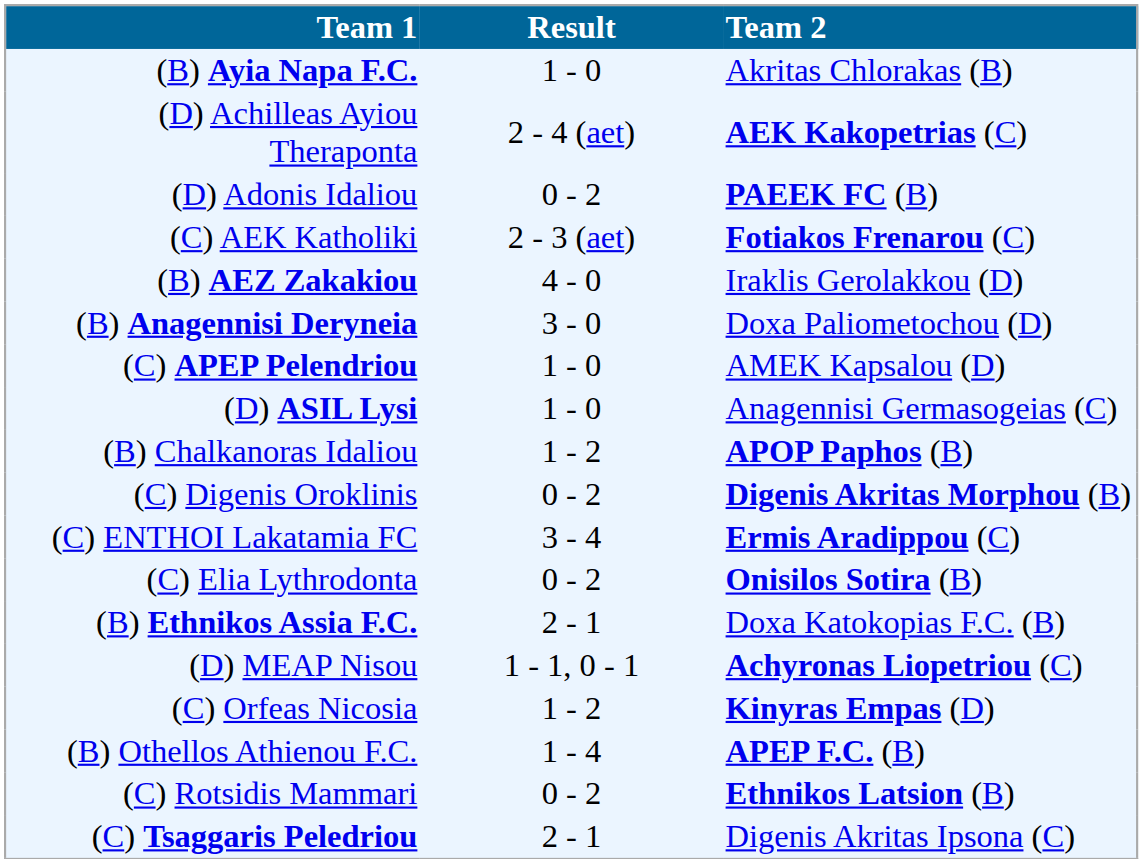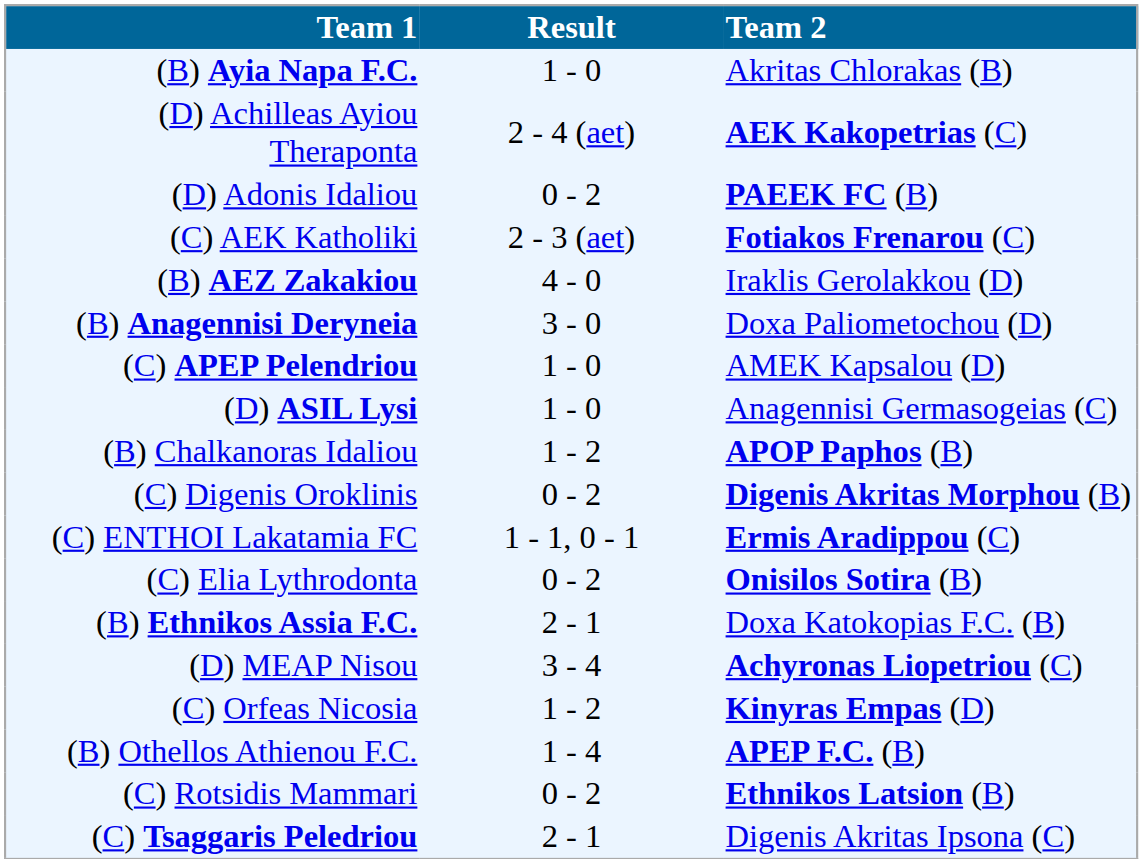(C) ENTHOI Lakatamia FC | Result: 3 - 4 -> 1 - 1, 0 - 1
(D) MEAP Nisou | Result: 1 - 1, 0 - 1 -> 3 - 4
